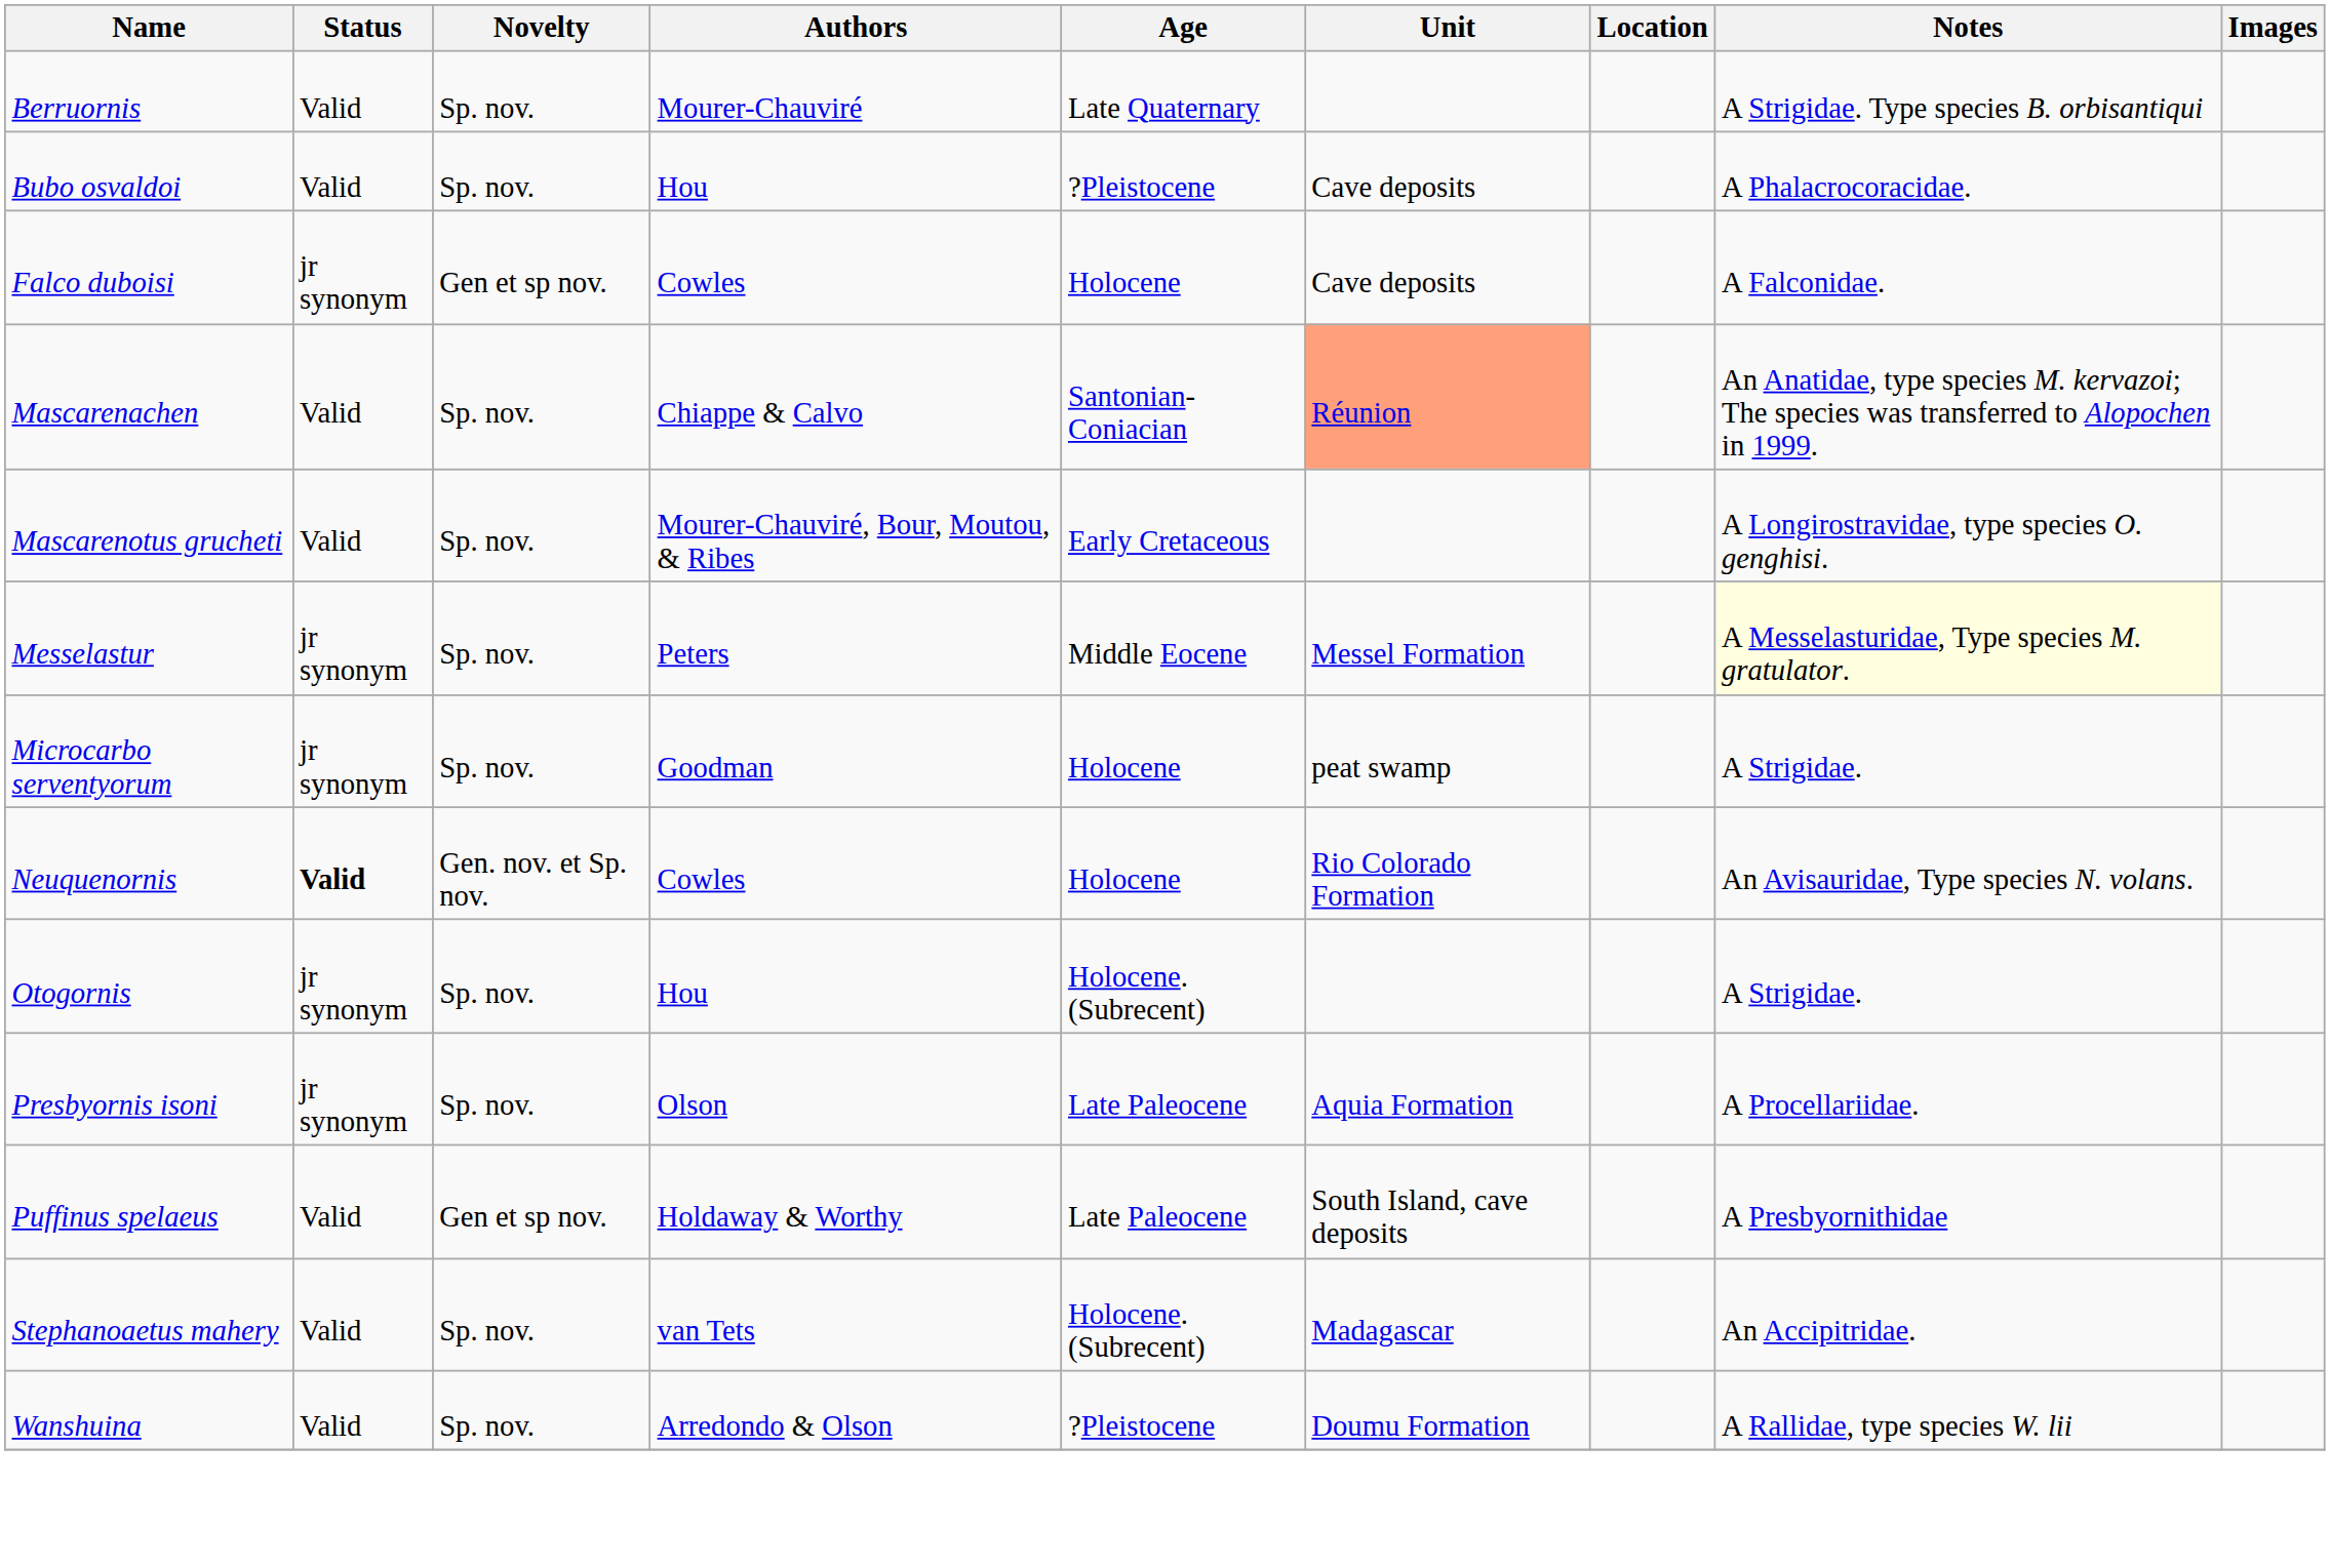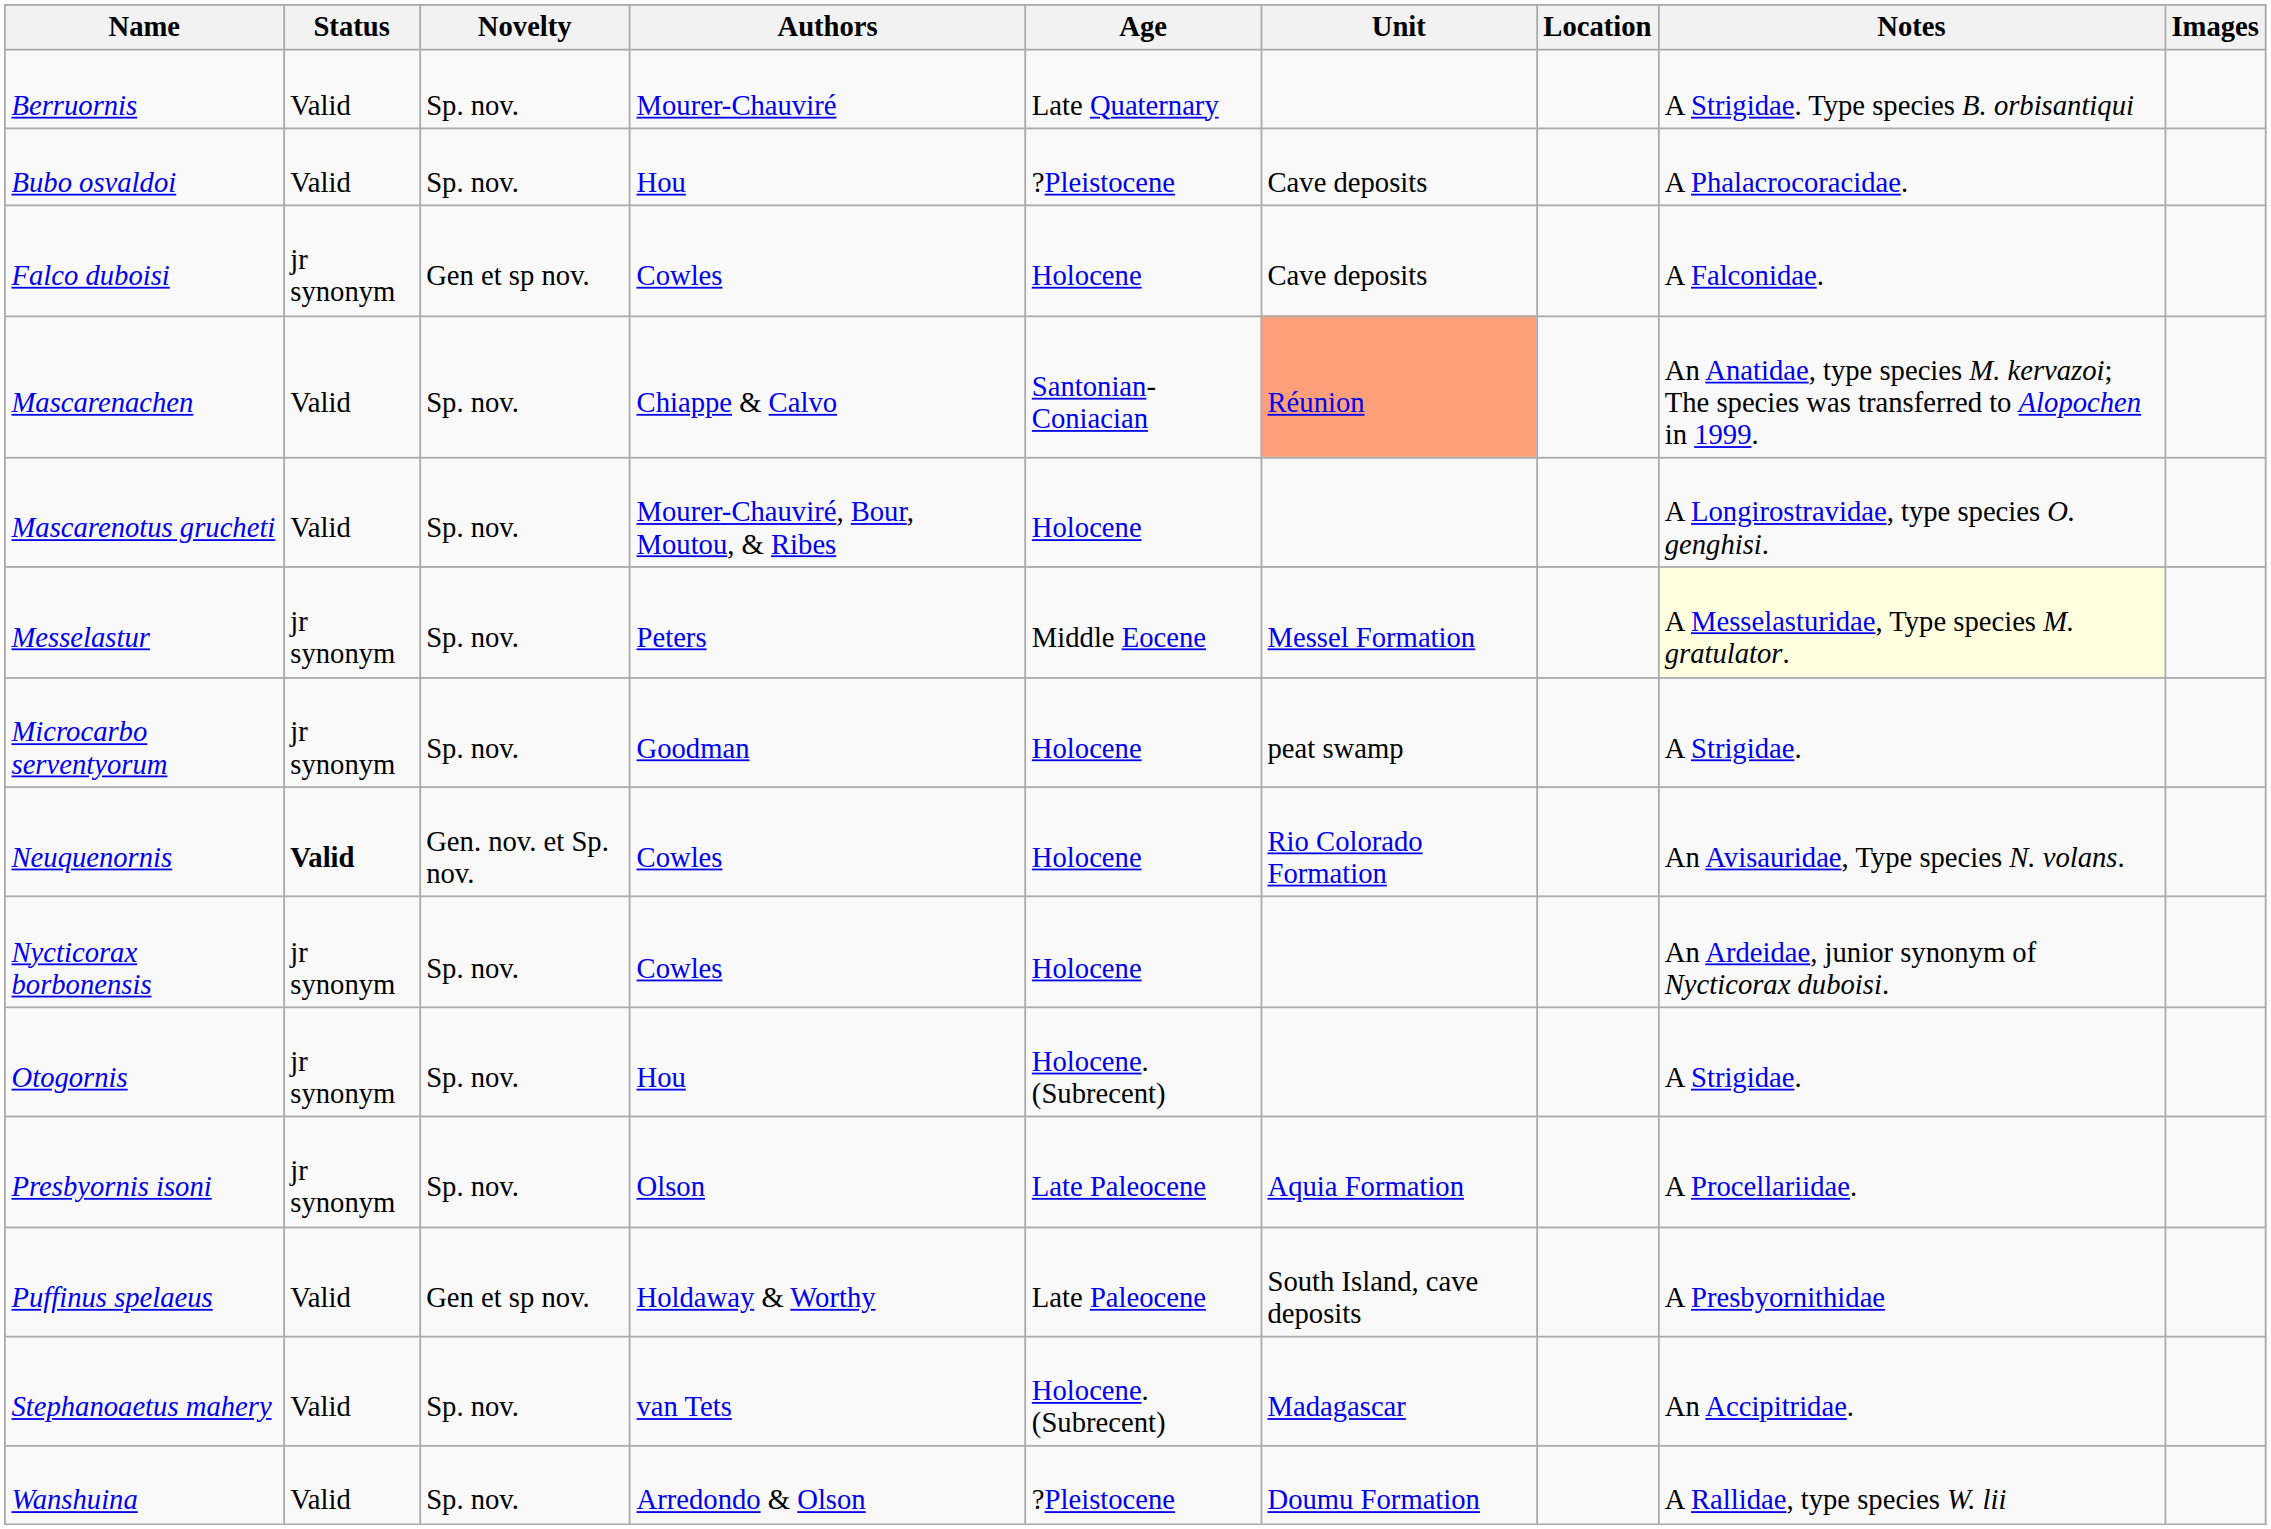Mascarenotus grucheti | Age: Early Cretaceous -> Holocene
+ row: Nycticorax borbonensis | jr synonym | Sp. nov. | Cowles | Holocene | An Ardeidae, junior synonym of Nycticorax duboisi.
